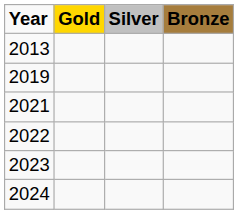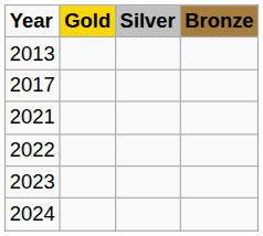+ row: 2017
- row: 2019
